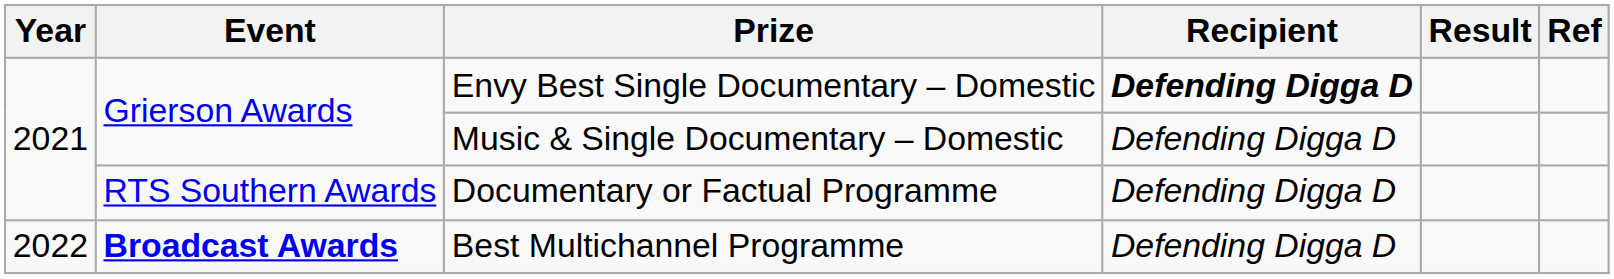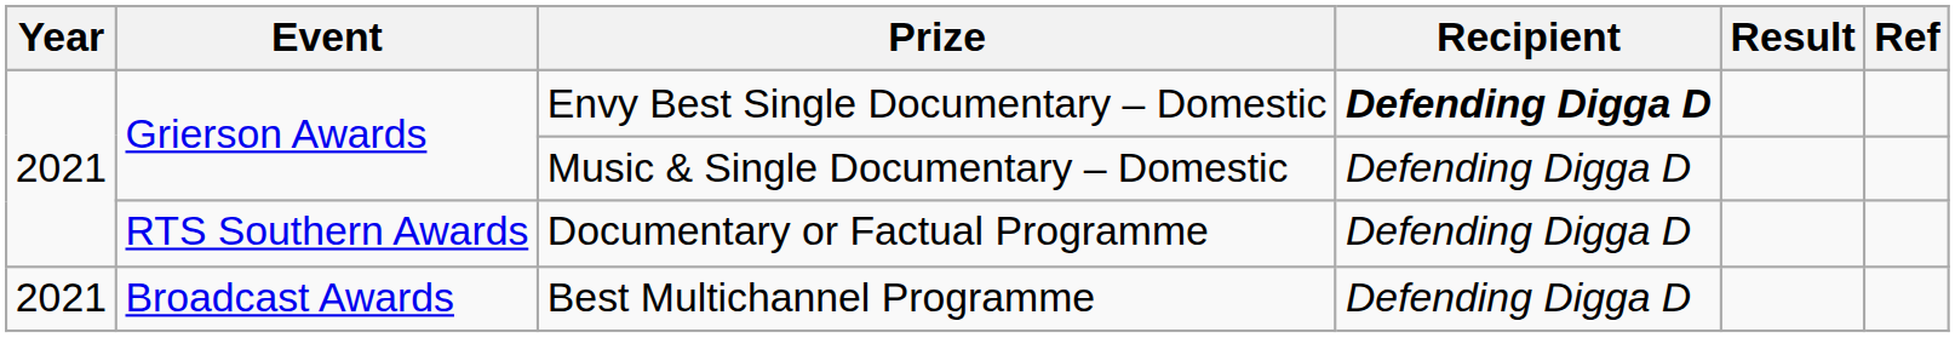Best Multichannel Programme | Year: 2022 -> 2021
Best Multichannel Programme | Event: bold -> normal
